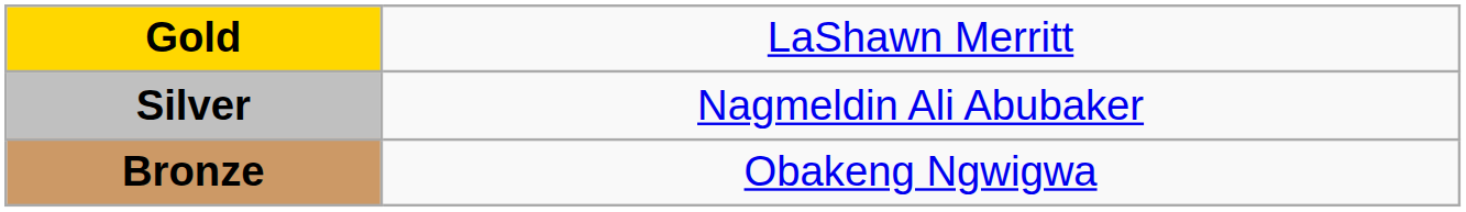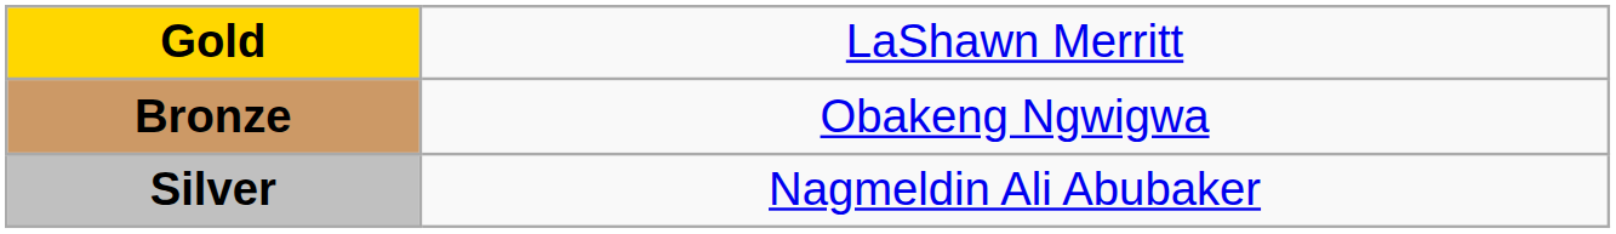rows swapped: Silver <-> Bronze
